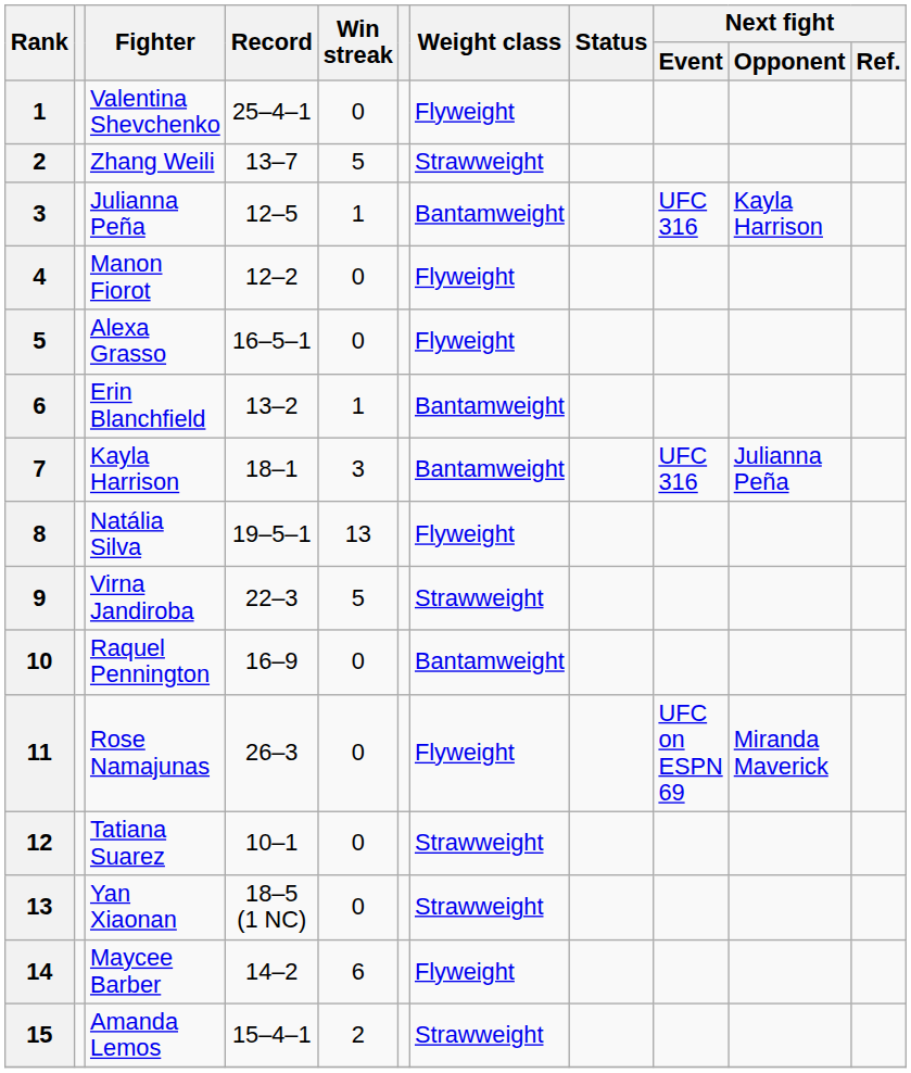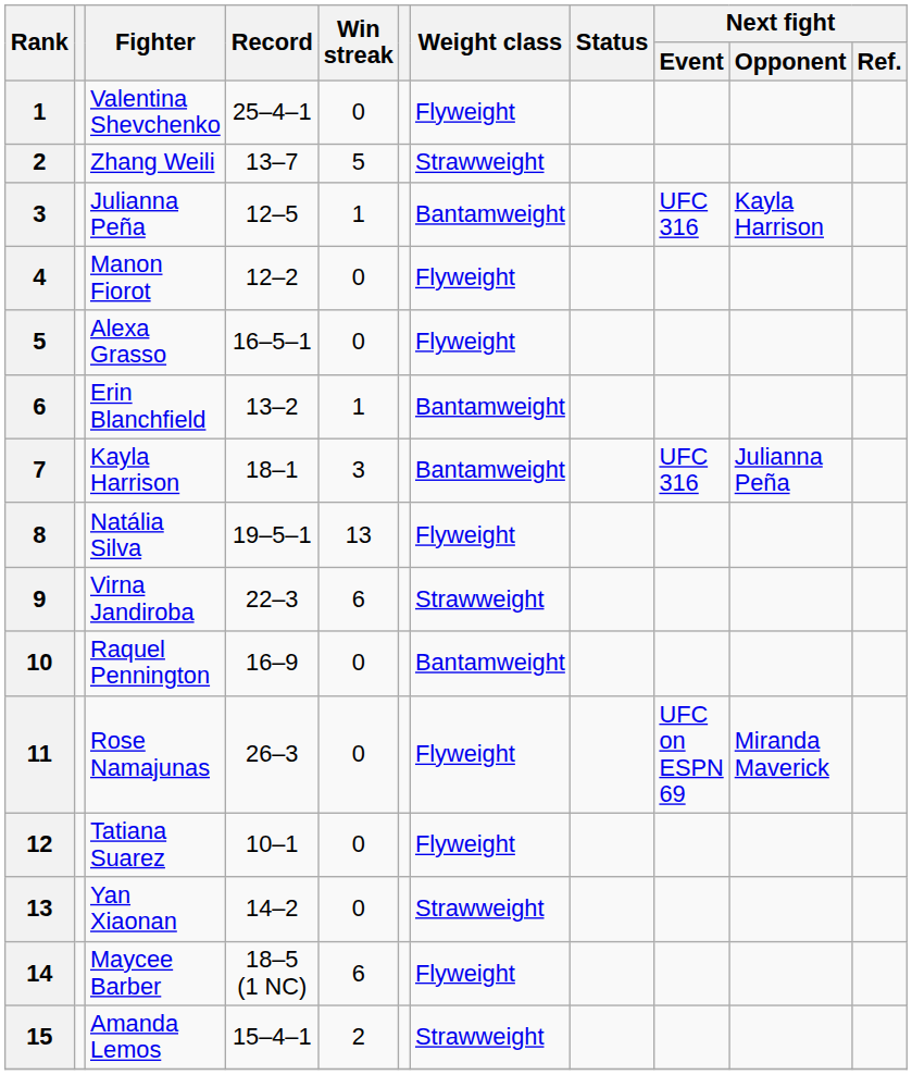Virna Jandiroba | Win streak: 5 -> 6
Tatiana Suarez | Weight class: Strawweight -> Flyweight
Yan Xiaonan | Record: 18–5 (1 NC) -> 14–2
Maycee Barber | Record: 14–2 -> 18–5 (1 NC)
